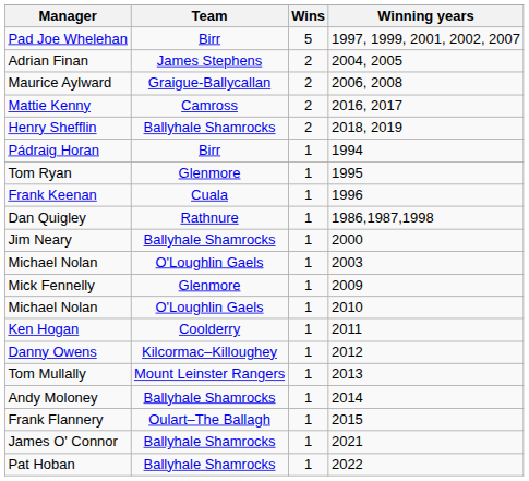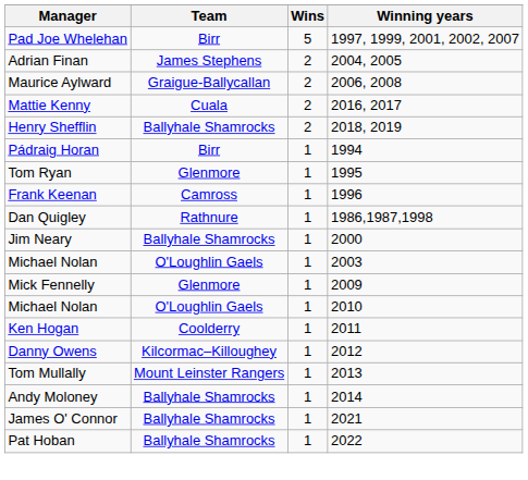Mattie Kenny | Team: Camross -> Cuala
Frank Keenan | Team: Cuala -> Camross
- row: Frank Flannery | Oulart–The Ballagh | 1 | 2015
